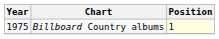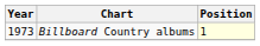Billboard Country albums | Year: 1975 -> 1973
